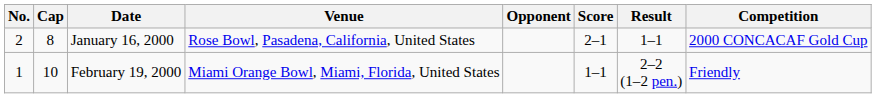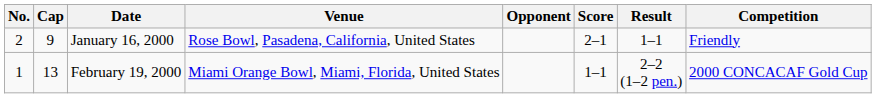January 16, 2000 | Cap: 8 -> 9
January 16, 2000 | Competition: 2000 CONCACAF Gold Cup -> Friendly
February 19, 2000 | Cap: 10 -> 13
February 19, 2000 | Competition: Friendly -> 2000 CONCACAF Gold Cup
